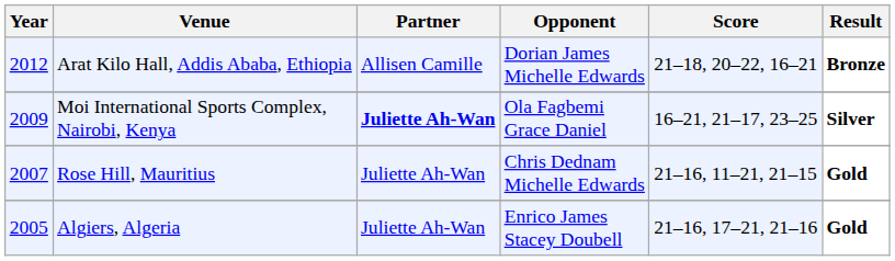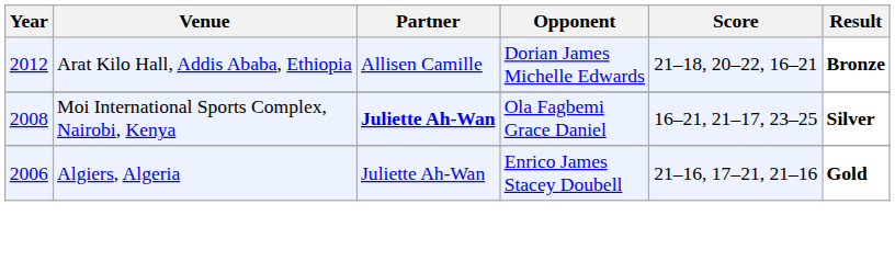Moi International Sports Complex, Nairobi, Kenya | Year: 2009 -> 2008
- row: 2007 | Rose Hill, Mauritius | Juliette Ah-Wan | Chris Dednam Michelle Edwards | 21–16, 11–21, 21–15 | Gold
Algiers, Algeria | Year: 2005 -> 2006
